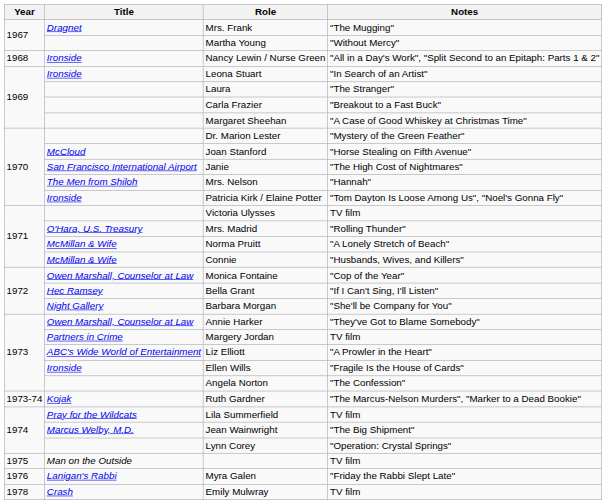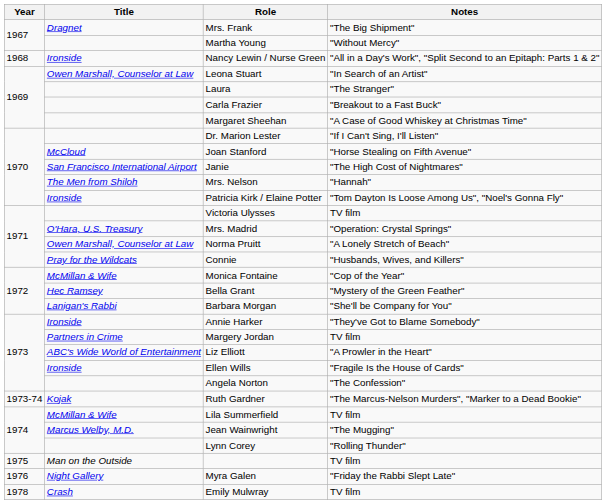Mrs. Frank | Notes: "The Mugging" -> "The Big Shipment"
Leona Stuart | Title: Ironside -> Owen Marshall, Counselor at Law
Dr. Marion Lester | Notes: "Mystery of the Green Feather" -> "If I Can't Sing, I'll Listen"
Mrs. Madrid | Notes: "Rolling Thunder" -> "Operation: Crystal Springs"
Norma Pruitt | Title: McMillan & Wife -> Owen Marshall, Counselor at Law
Connie | Title: McMillan & Wife -> Pray for the Wildcats
Monica Fontaine | Title: Owen Marshall, Counselor at Law -> McMillan & Wife
Bella Grant | Notes: "If I Can't Sing, I'll Listen" -> "Mystery of the Green Feather"
Barbara Morgan | Title: Night Gallery -> Lanigan's Rabbi
Annie Harker | Title: Owen Marshall, Counselor at Law -> Ironside
Lila Summerfield | Title: Pray for the Wildcats -> McMillan & Wife
Jean Wainwright | Notes: "The Big Shipment" -> "The Mugging"
Lynn Corey | Notes: "Operation: Crystal Springs" -> "Rolling Thunder"
Myra Galen | Title: Lanigan's Rabbi -> Night Gallery
